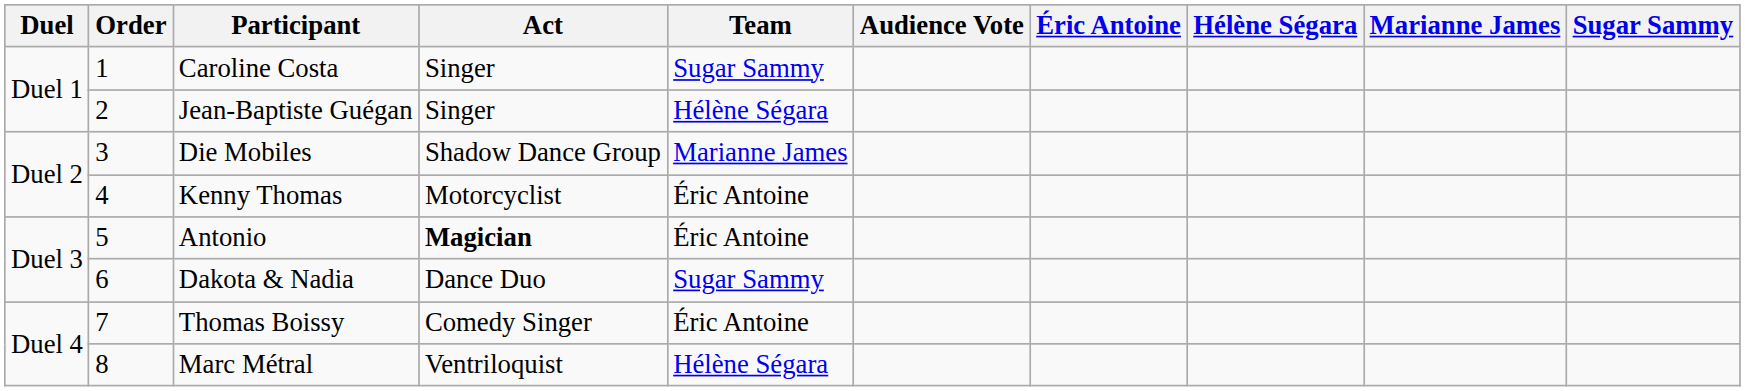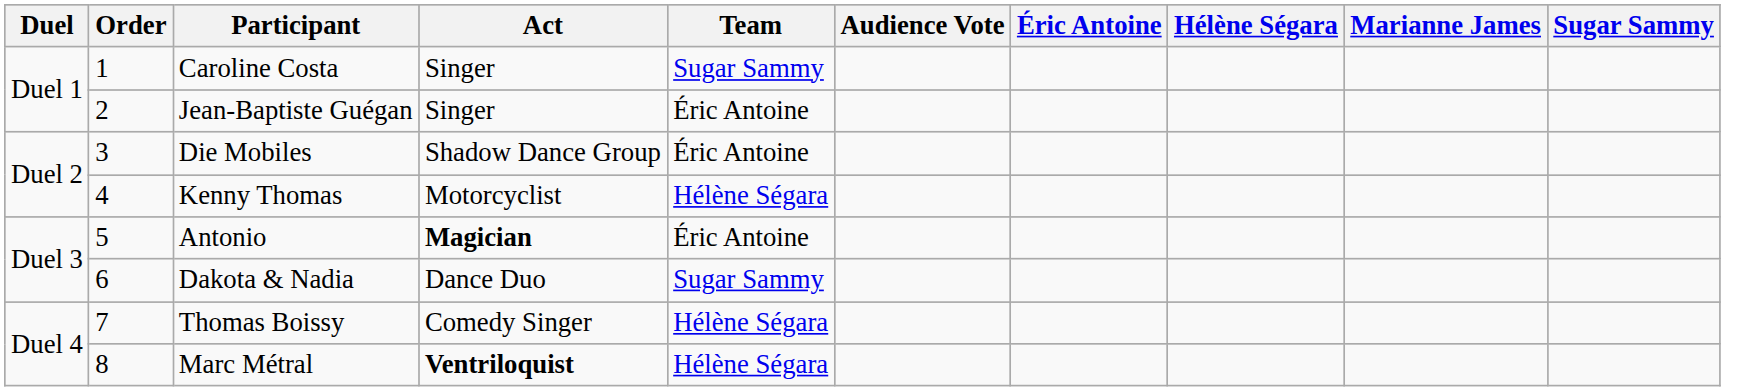Jean-Baptiste Guégan | Team: Hélène Ségara -> Éric Antoine
Die Mobiles | Team: Marianne James -> Éric Antoine
Kenny Thomas | Team: Éric Antoine -> Hélène Ségara
Thomas Boissy | Team: Éric Antoine -> Hélène Ségara
Marc Métral | Act: normal -> bold
